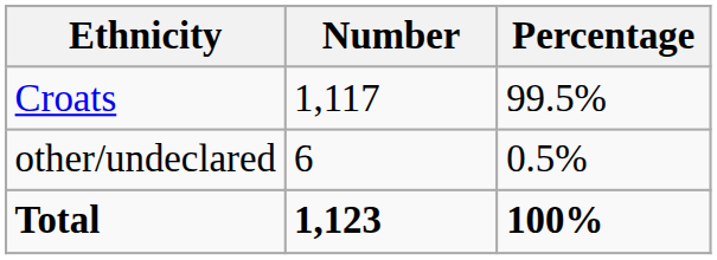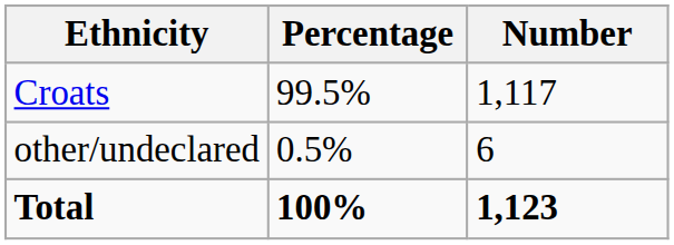columns swapped: Number <-> Percentage
